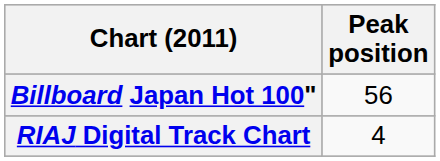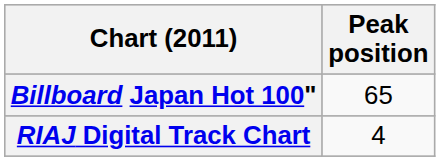Billboard Japan Hot 100" | Peak position: 56 -> 65
